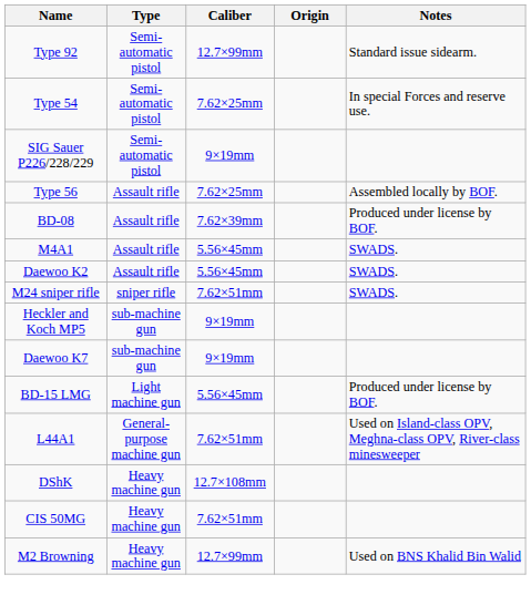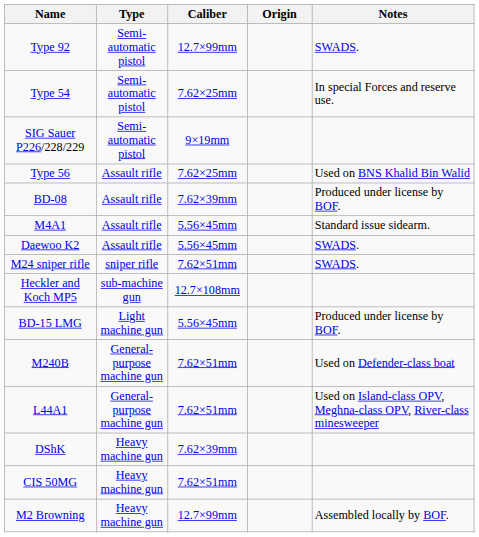Type 92 | Notes: Standard issue sidearm. -> SWADS.
Type 56 | Notes: Assembled locally by BOF. -> Used on BNS Khalid Bin Walid
M4A1 | Notes: SWADS. -> Standard issue sidearm.
Heckler and Koch MP5 | Caliber: 9×19mm -> 12.7×108mm
- row: Daewoo K7 | sub-machine gun | 9×19mm
+ row: M240B | General-purpose machine gun | 7.62×51mm | Used on Defender-class boat
DShK | Caliber: 12.7×108mm -> 7.62×39mm
M2 Browning | Notes: Used on BNS Khalid Bin Walid -> Assembled locally by BOF.
